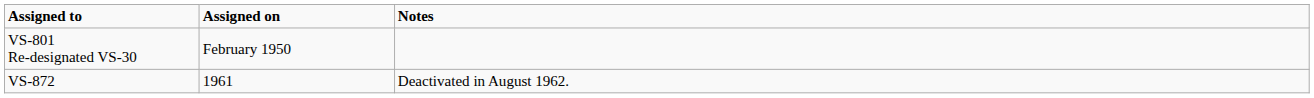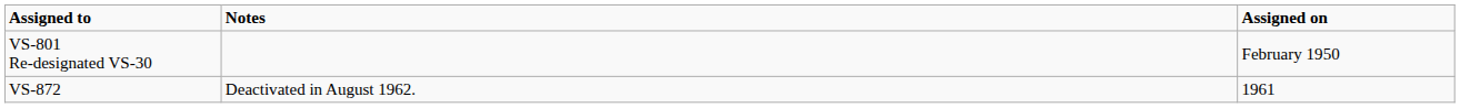columns swapped: Assigned on <-> Notes
